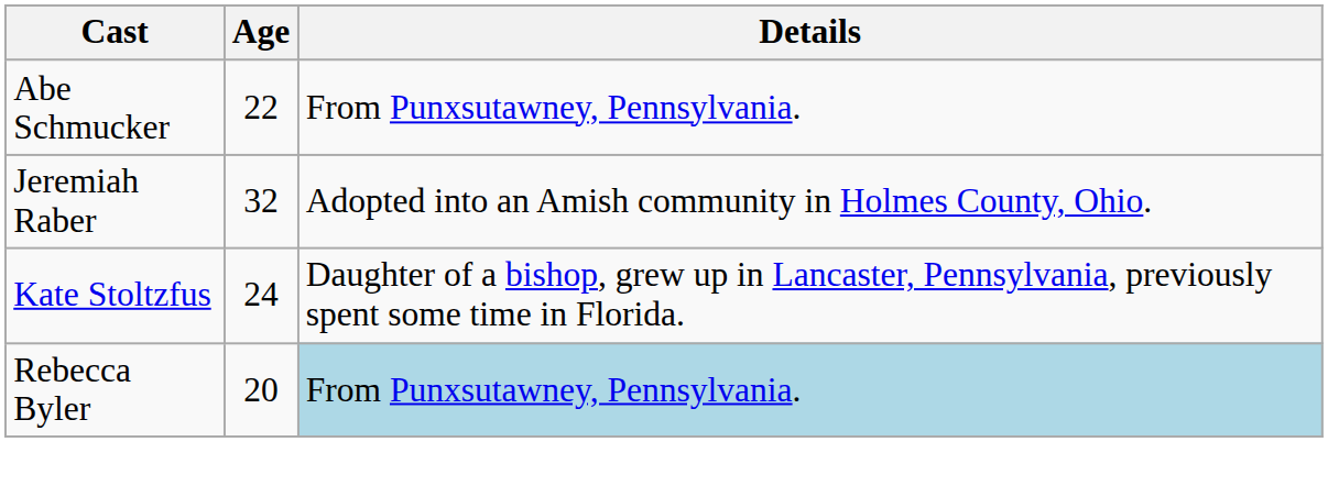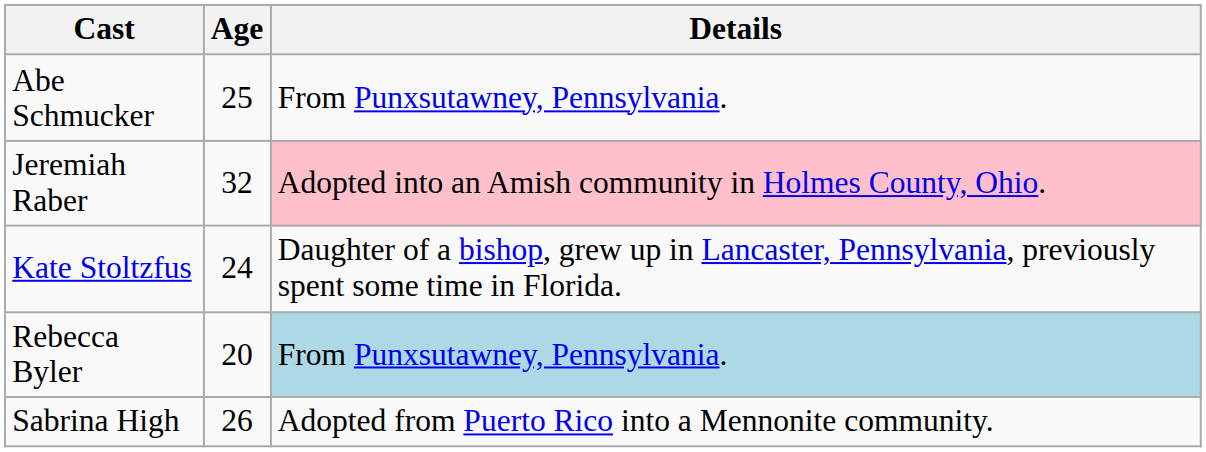Abe Schmucker | Age: 22 -> 25
Jeremiah Raber | Details: no background -> pink background
+ row: Sabrina High | 26 | Adopted from Puerto Rico into a Mennonite community.
